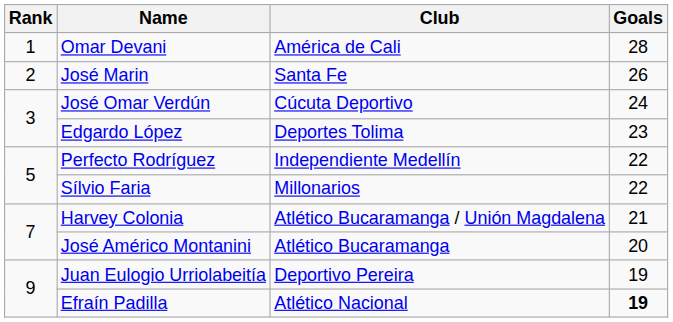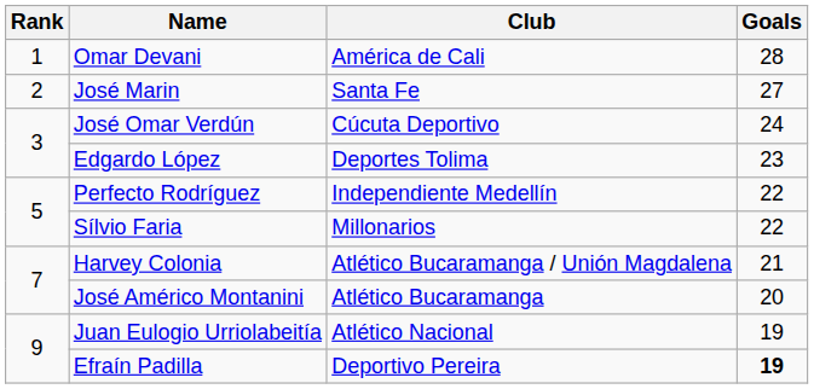José Marin | Goals: 26 -> 27
Juan Eulogio Urriolabeitía | Club: Deportivo Pereira -> Atlético Nacional
Efraín Padilla | Club: Atlético Nacional -> Deportivo Pereira
